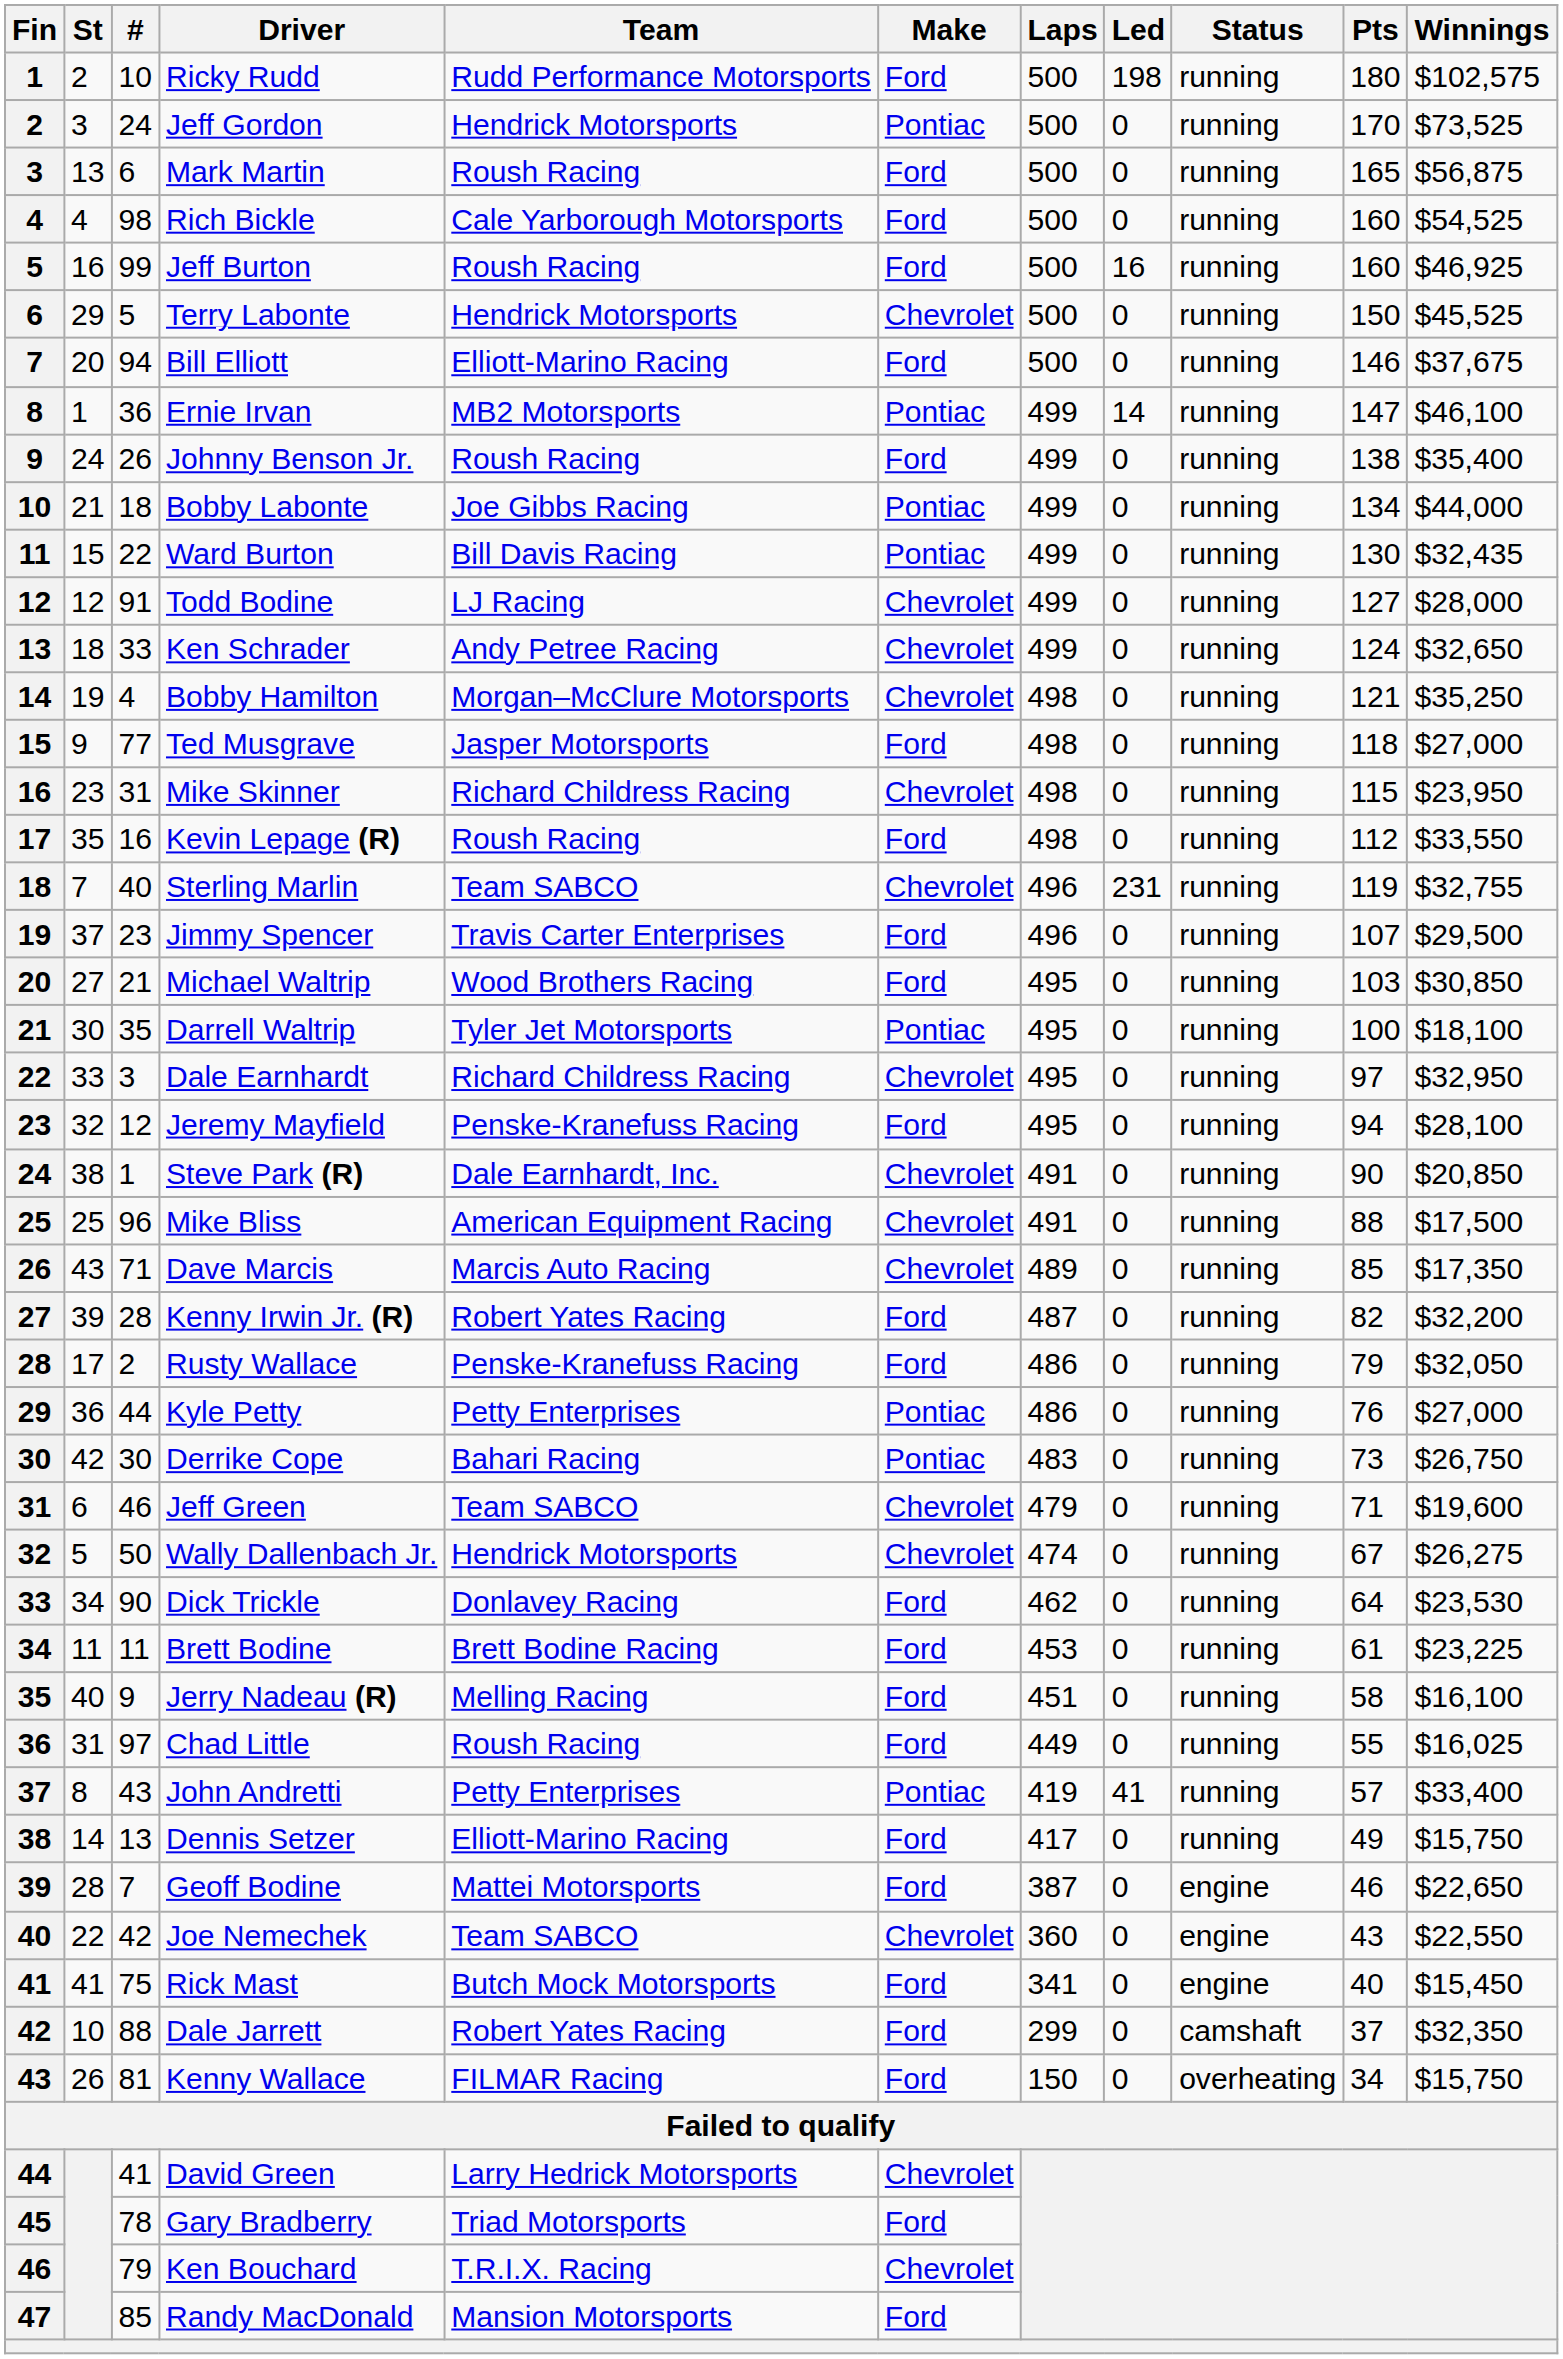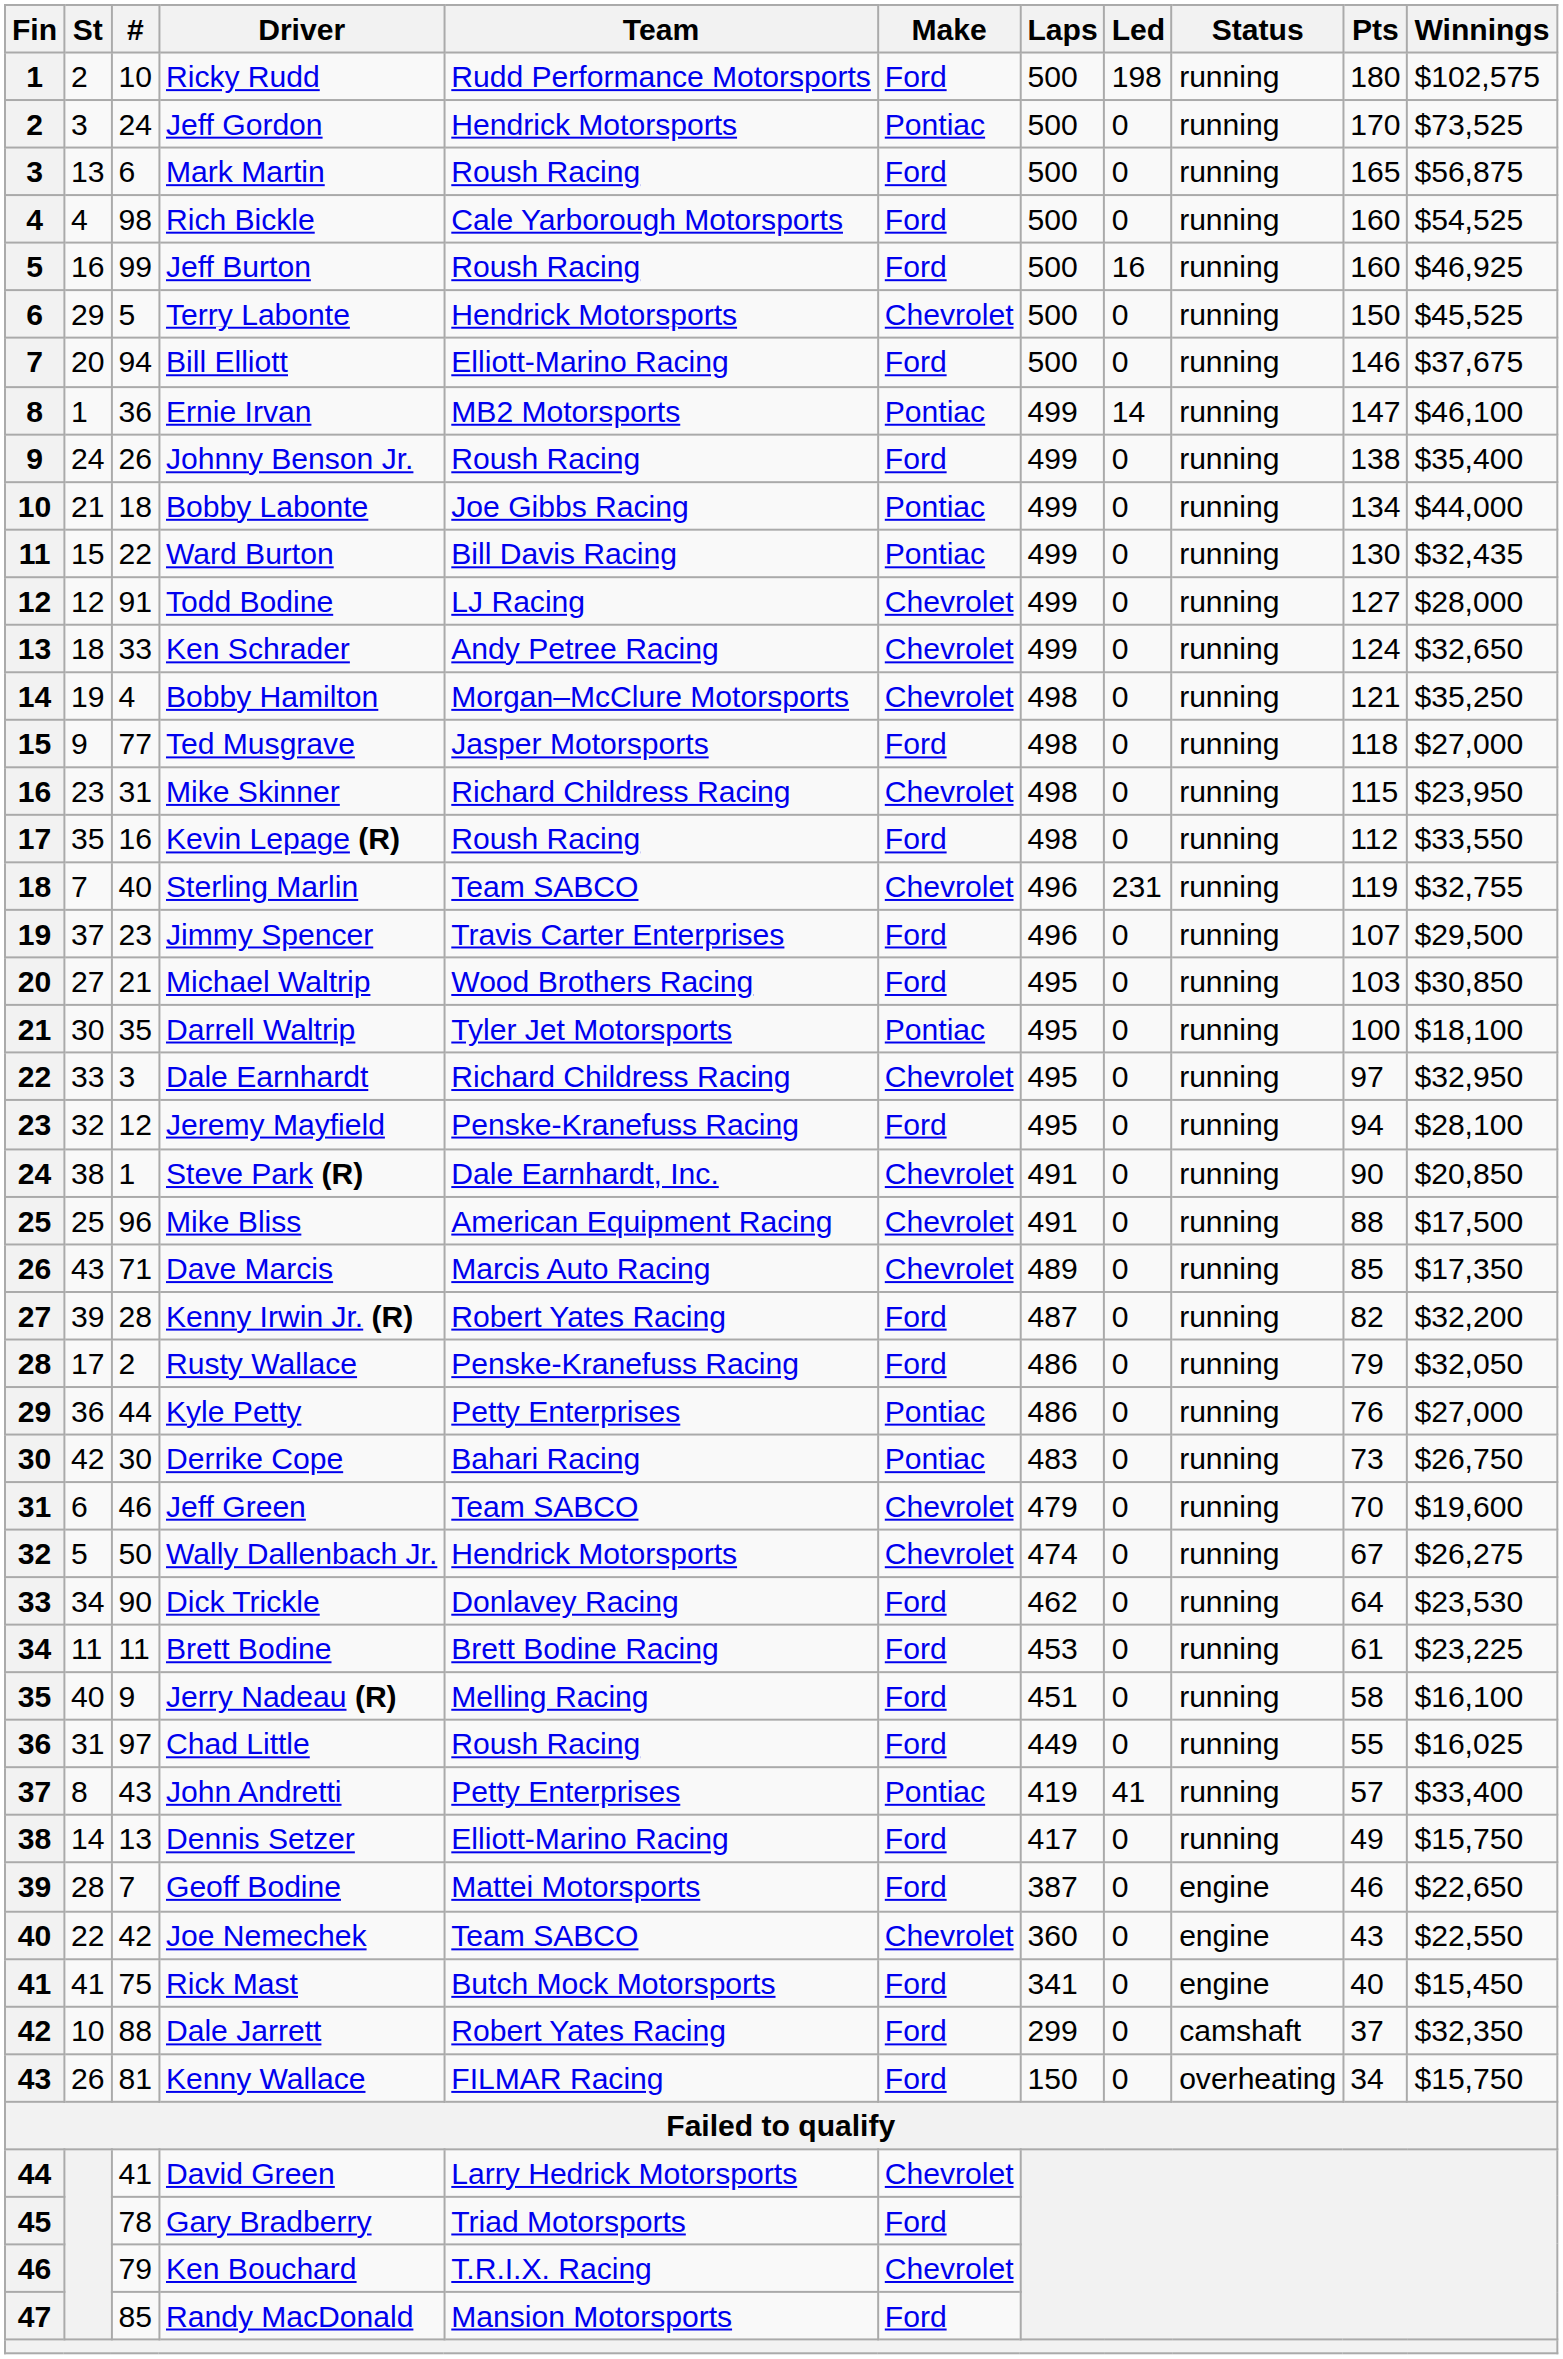Jeff Green | Pts: 71 -> 70
